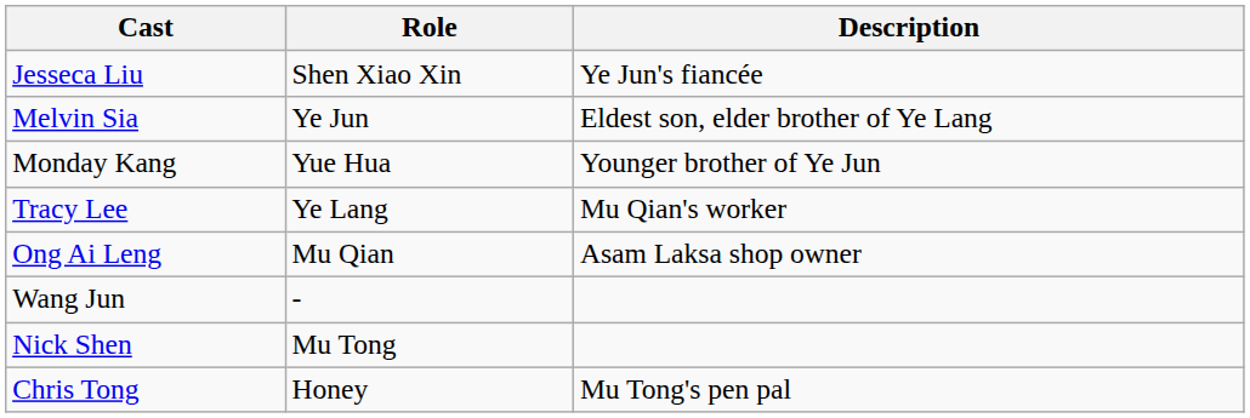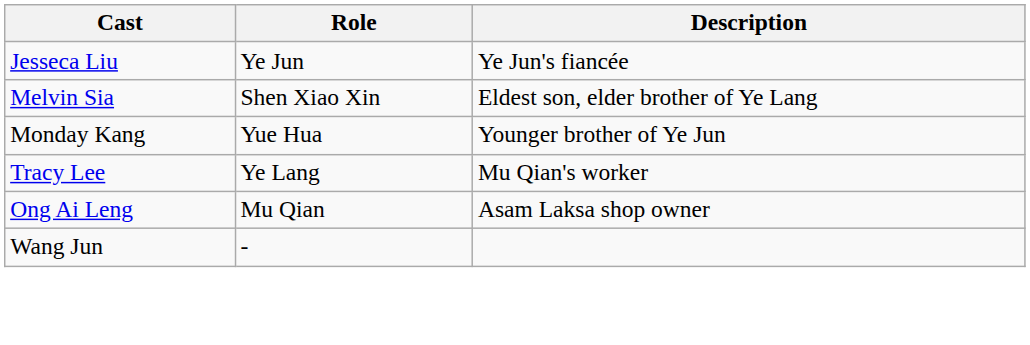Jesseca Liu | Role: Shen Xiao Xin -> Ye Jun
Melvin Sia | Role: Ye Jun -> Shen Xiao Xin
- row: Nick Shen | Mu Tong
- row: Chris Tong | Honey | Mu Tong's pen pal
